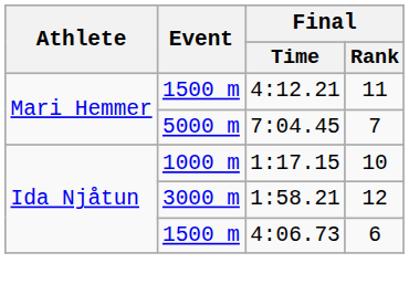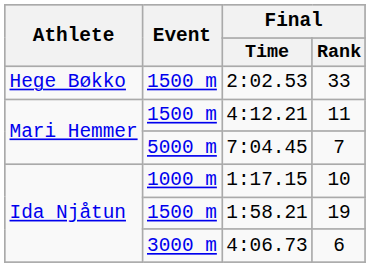+ row: Hege Bøkko | 1500 m | 2:02.53 | 33
1:58.21 | Event: 3000 m -> 1500 m
1:58.21 | Final / Rank: 12 -> 19
4:06.73 | Event: 1500 m -> 3000 m
